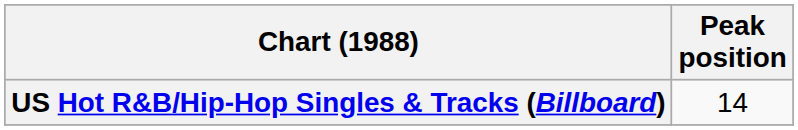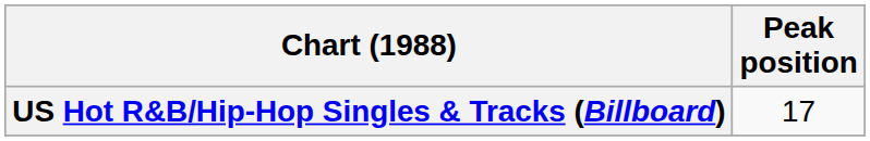US Hot R&B/Hip-Hop Singles & Tracks (Billboard) | Peak position: 14 -> 17
